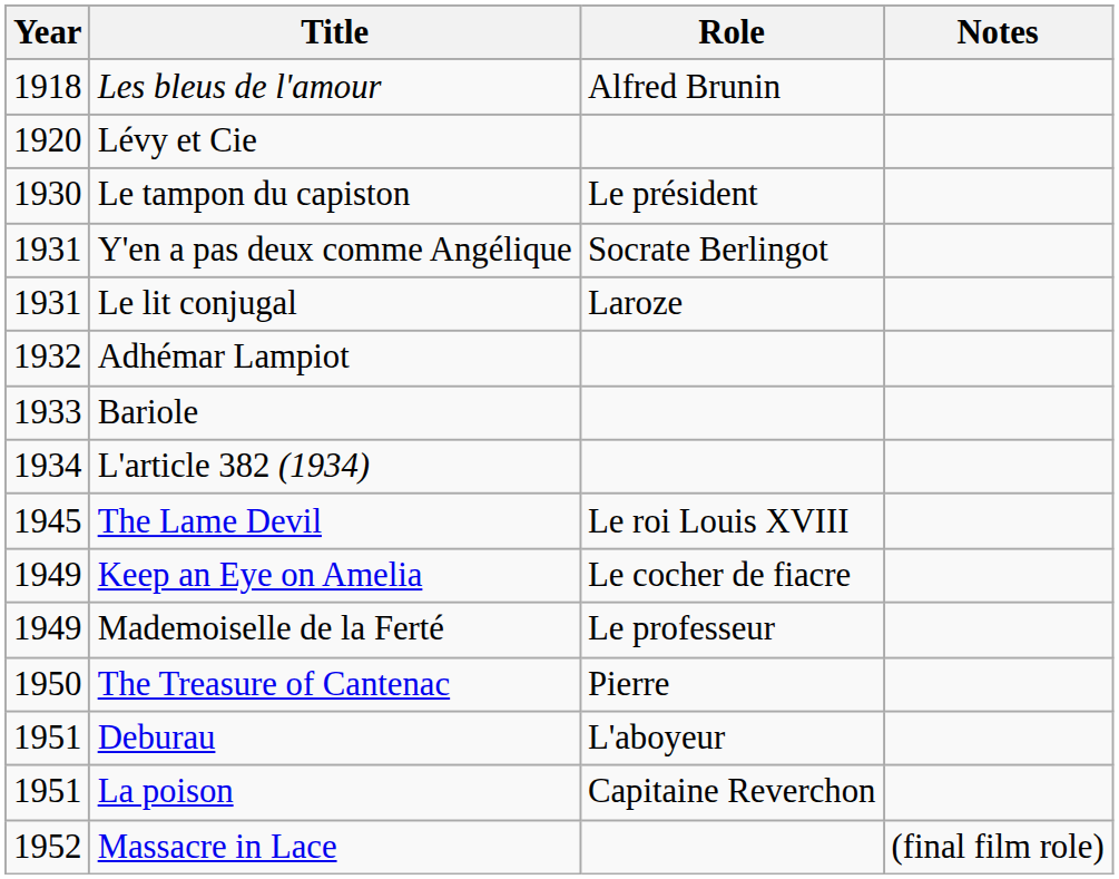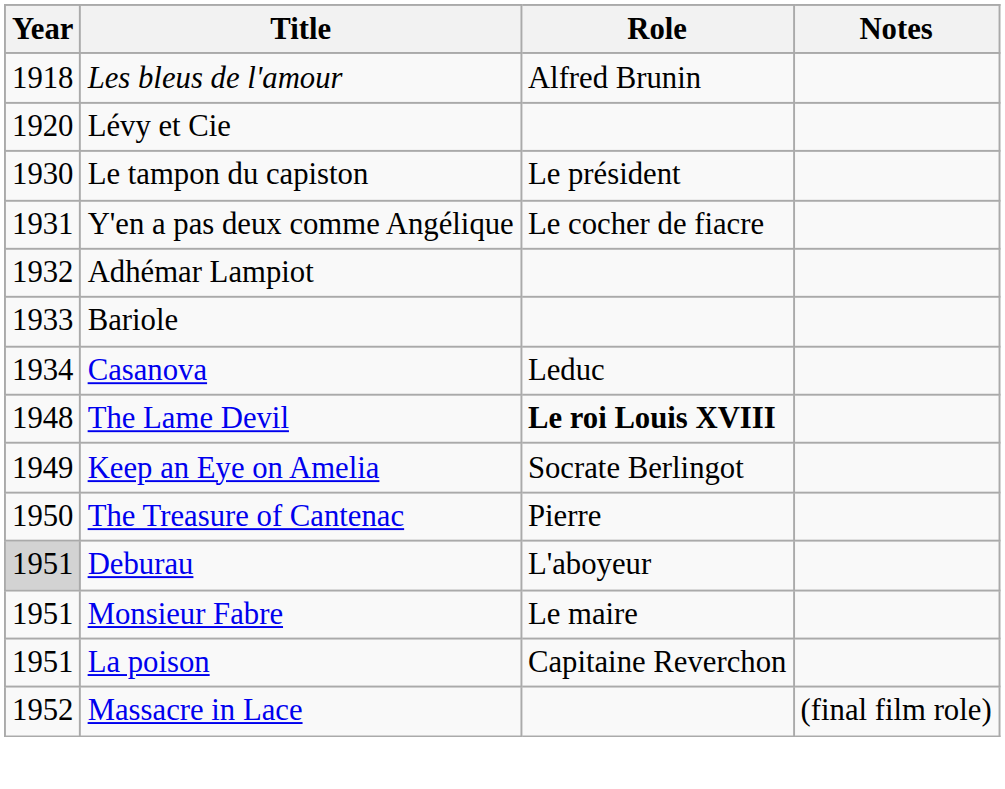Y'en a pas deux comme Angélique | Role: Socrate Berlingot -> Le cocher de fiacre
- row: 1931 | Le lit conjugal | Laroze
+ row: 1934 | Casanova | Leduc
- row: 1934 | L'article 382 (1934)
The Lame Devil | Year: 1945 -> 1948
The Lame Devil | Role: normal -> bold
Keep an Eye on Amelia | Role: Le cocher de fiacre -> Socrate Berlingot
- row: 1949 | Mademoiselle de la Ferté | Le professeur
Deburau | Year: no background -> lightgrey background
+ row: 1951 | Monsieur Fabre | Le maire
